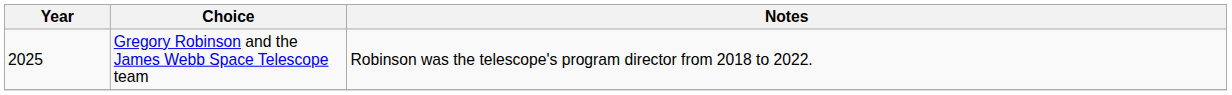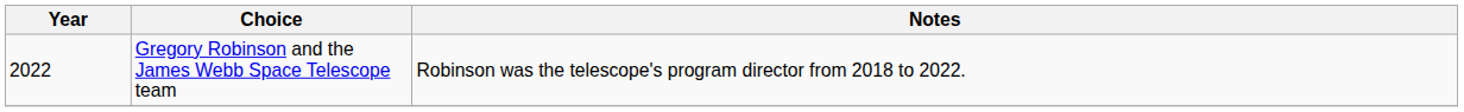Gregory Robinson and the James Webb Space Telescope team | Year: 2025 -> 2022
